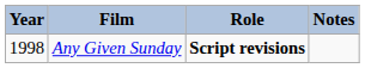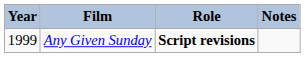Any Given Sunday | Year: 1998 -> 1999
